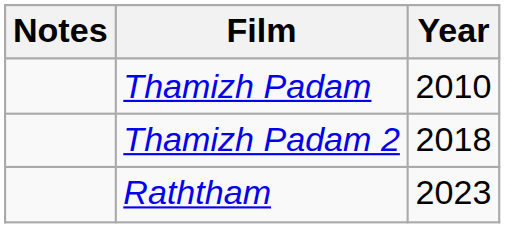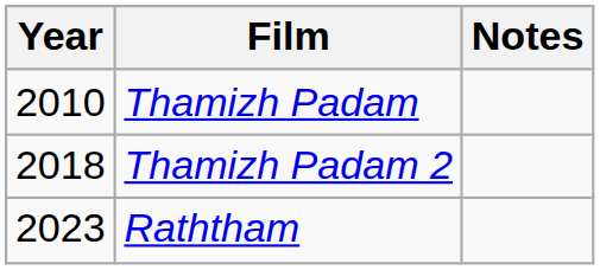columns swapped: Year <-> Notes
